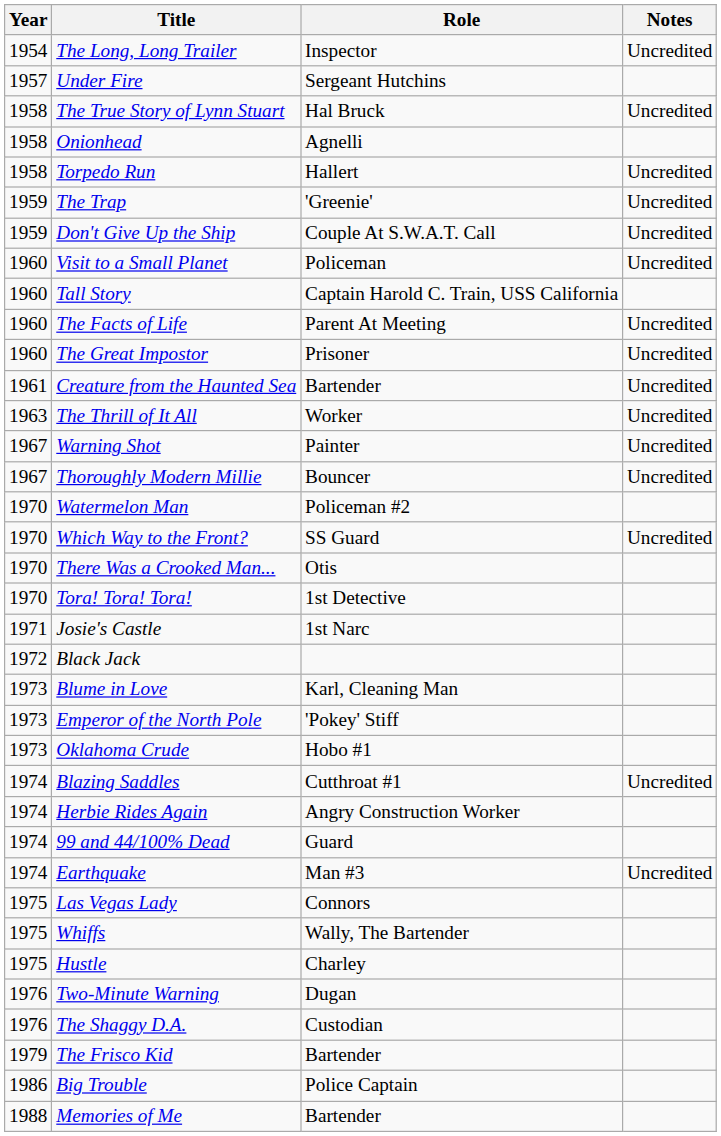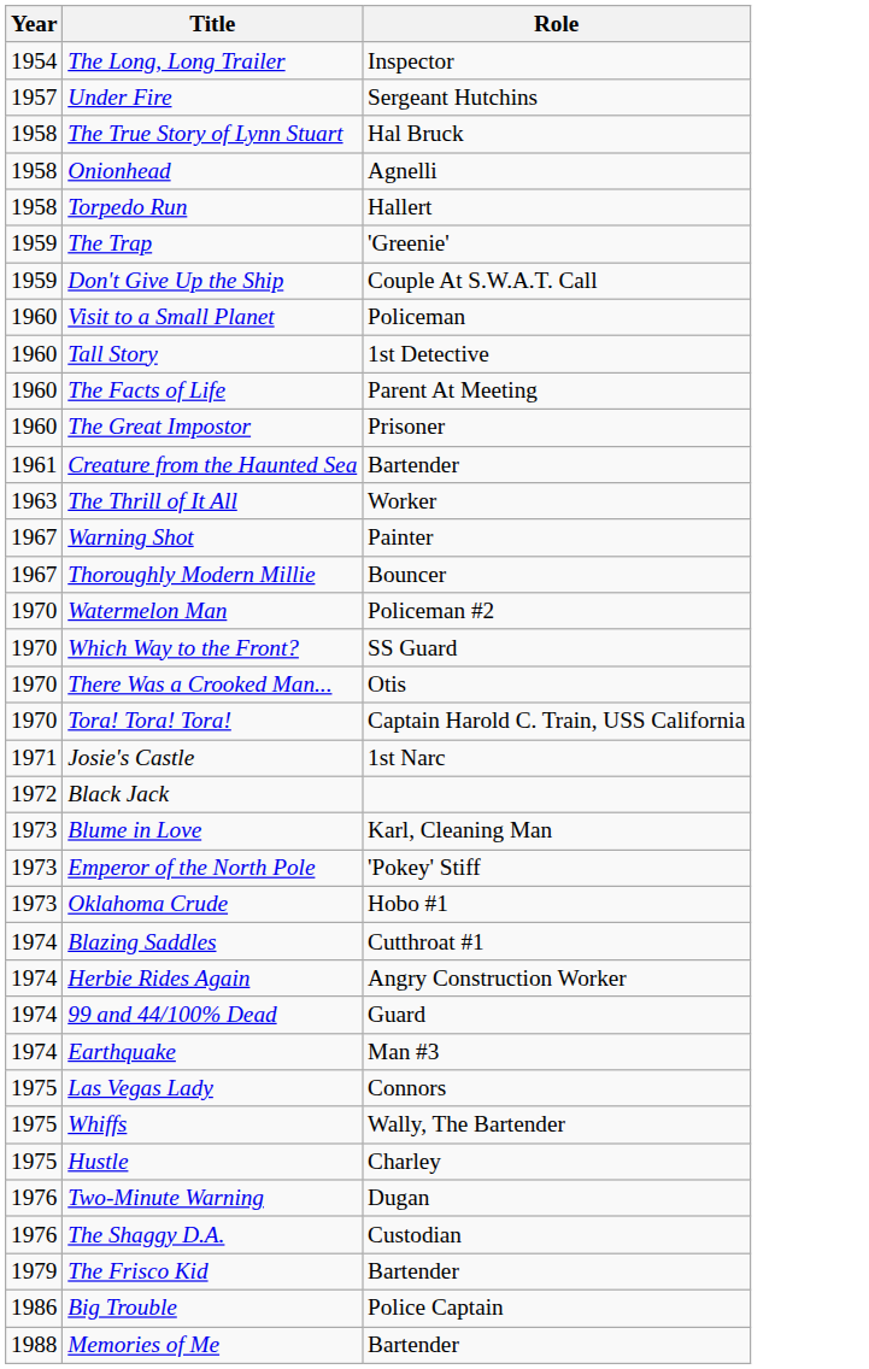- column: Notes | Uncredited | Uncredited | Uncredited | Uncredited | Uncredited | Uncredited | Uncredited | Uncredited | Uncredited | Uncredited | Uncredited | Uncredited | Uncredited | Uncredited | Uncredited
Tall Story | Role: Captain Harold C. Train, USS California -> 1st Detective
Tora! Tora! Tora! | Role: 1st Detective -> Captain Harold C. Train, USS California
